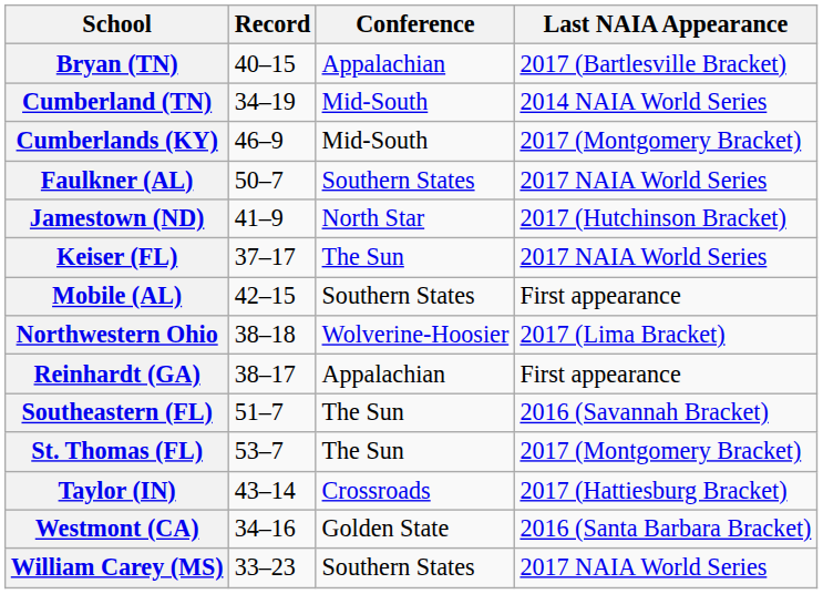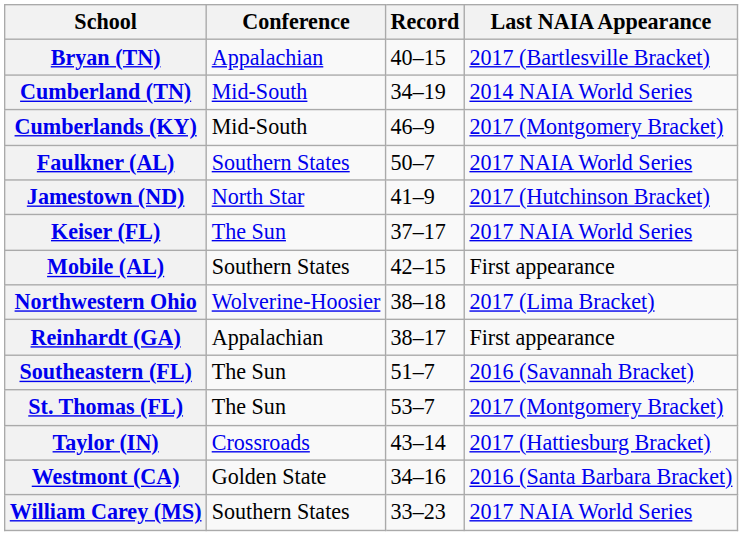columns swapped: Conference <-> Record
